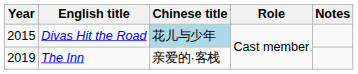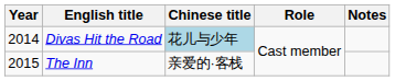Divas Hit the Road | Year: 2015 -> 2014
The Inn | Year: 2019 -> 2015
